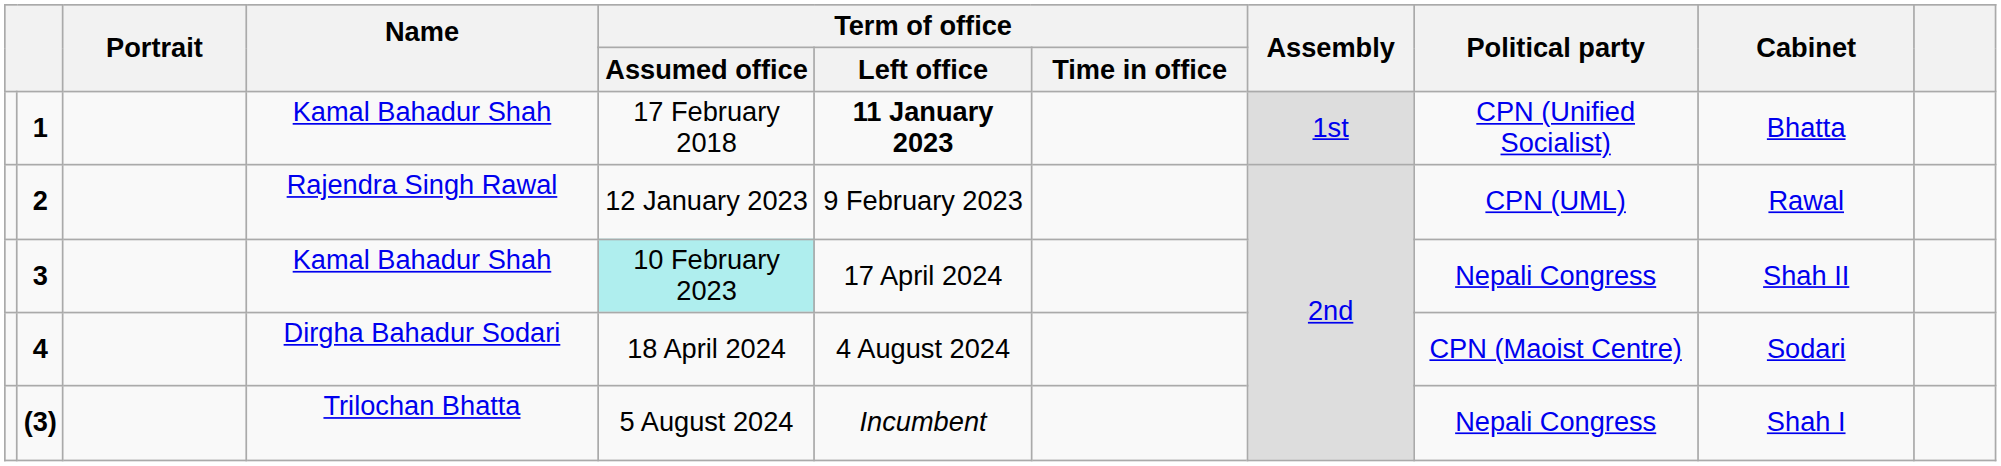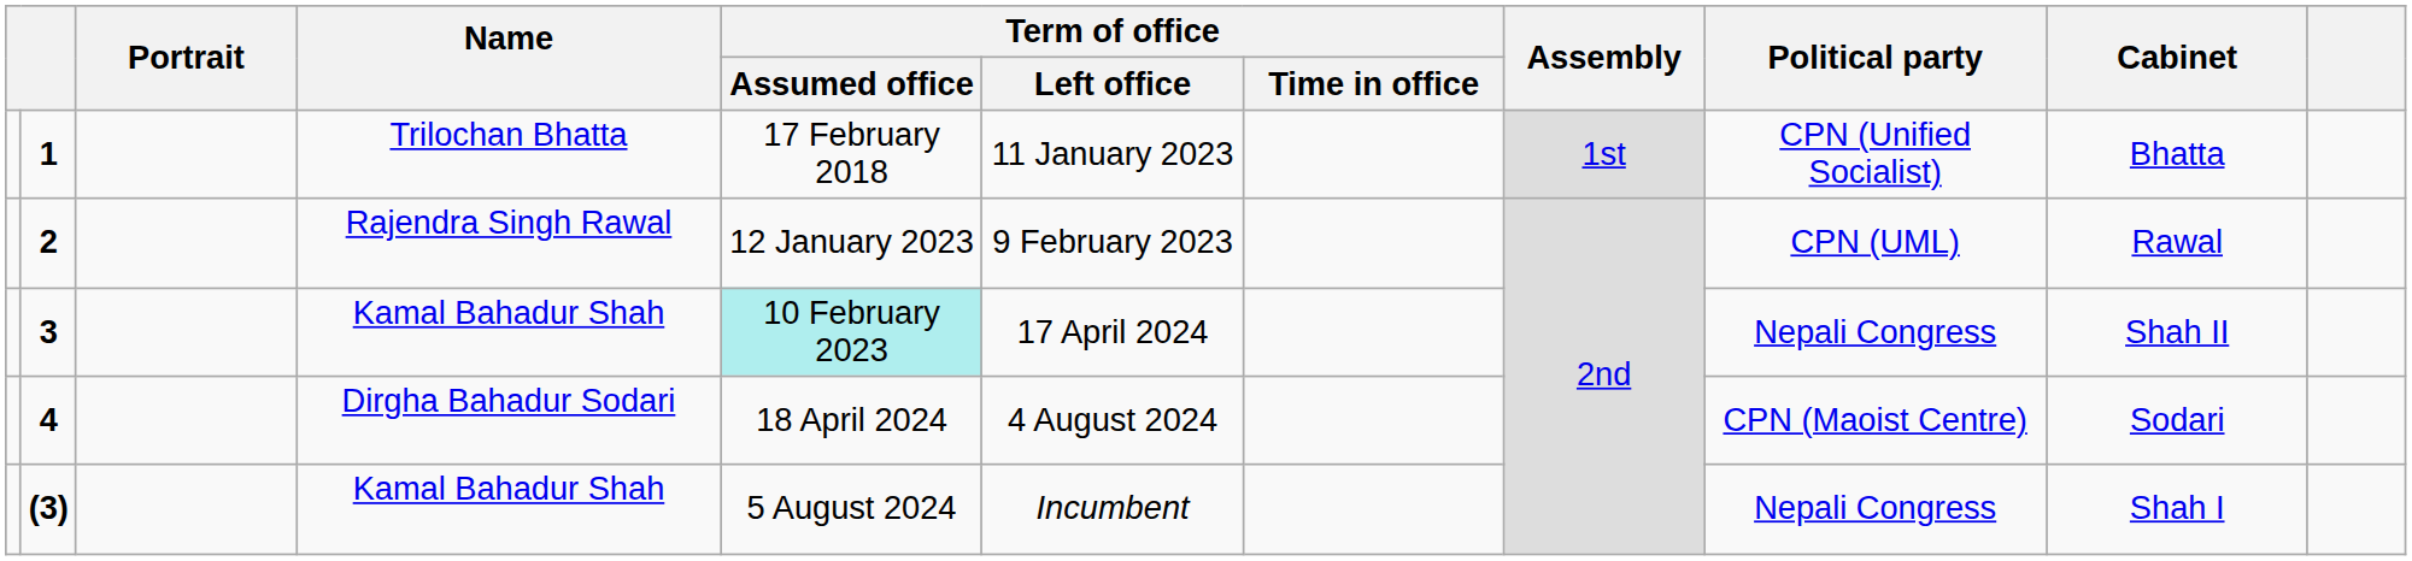1 | Name: Kamal Bahadur Shah -> Trilochan Bhatta
1 | Term of office / Left office: bold -> normal
(3) | Name: Trilochan Bhatta -> Kamal Bahadur Shah
